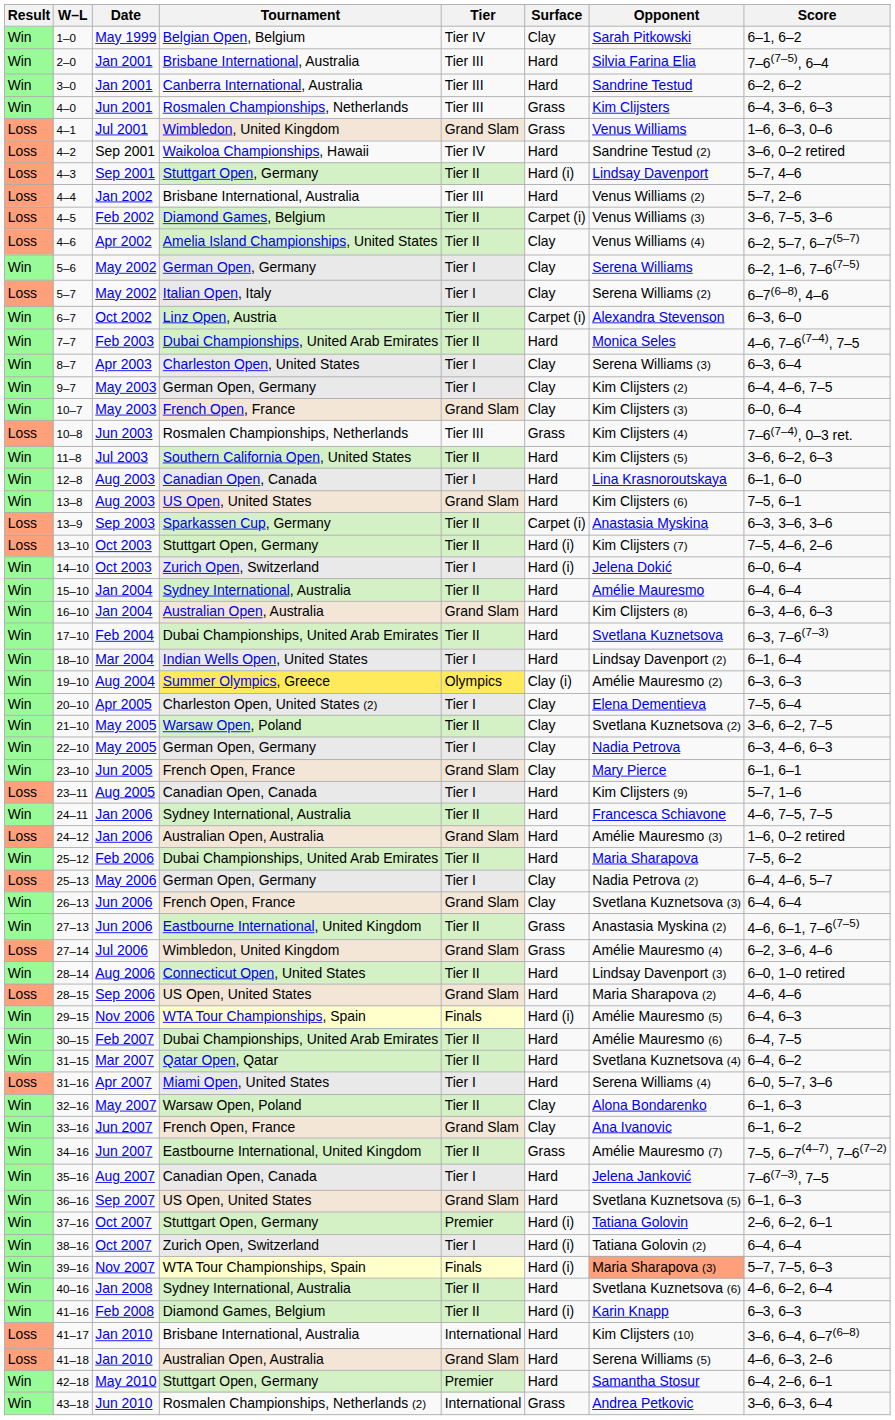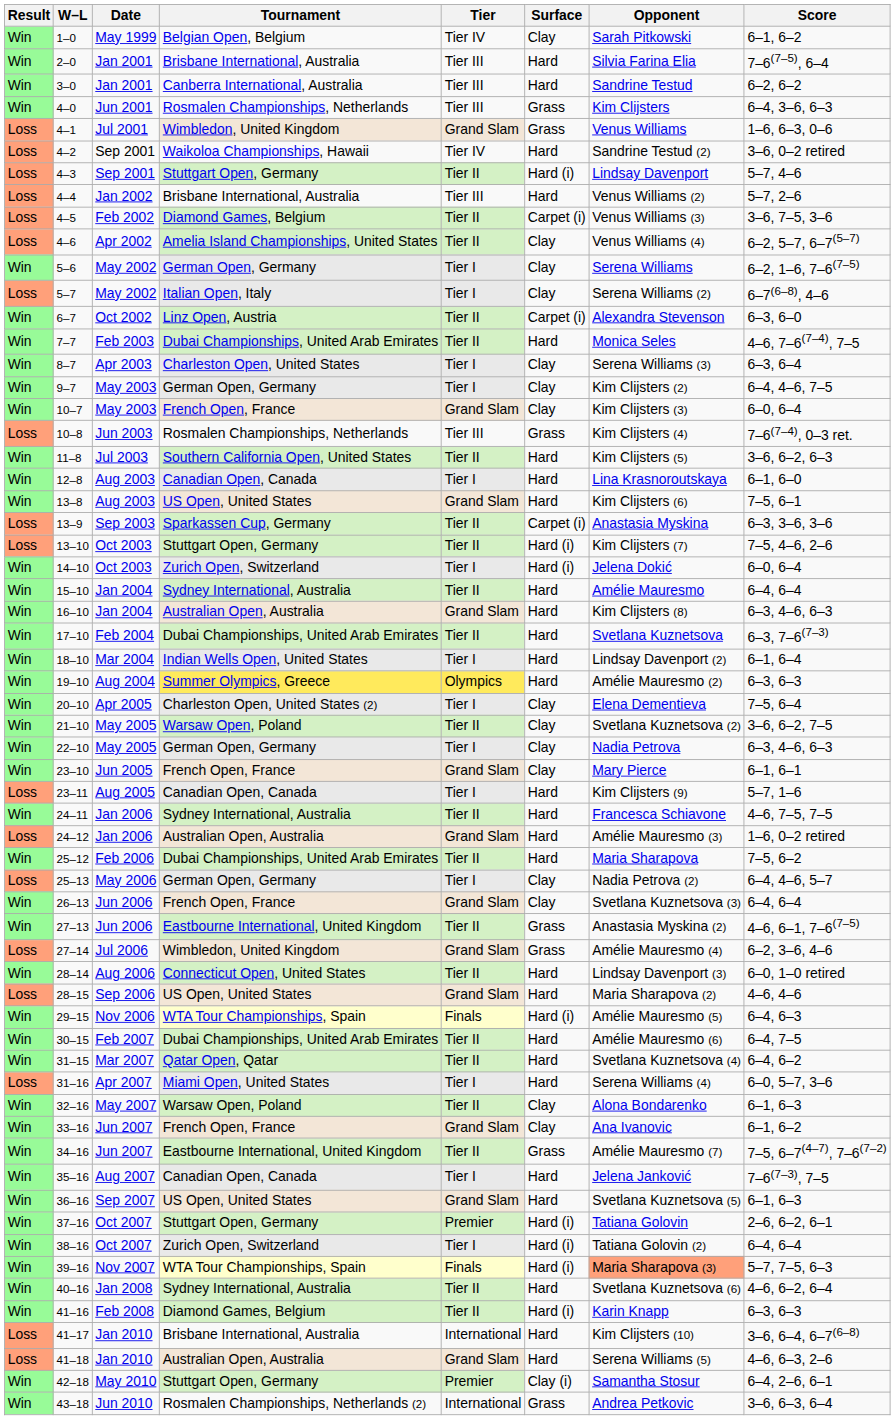19–10 | Surface: Clay (i) -> Hard
42–18 | Surface: Hard -> Clay (i)
